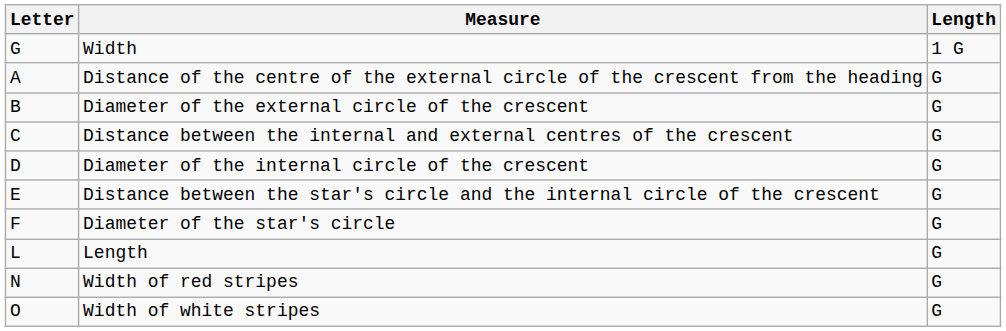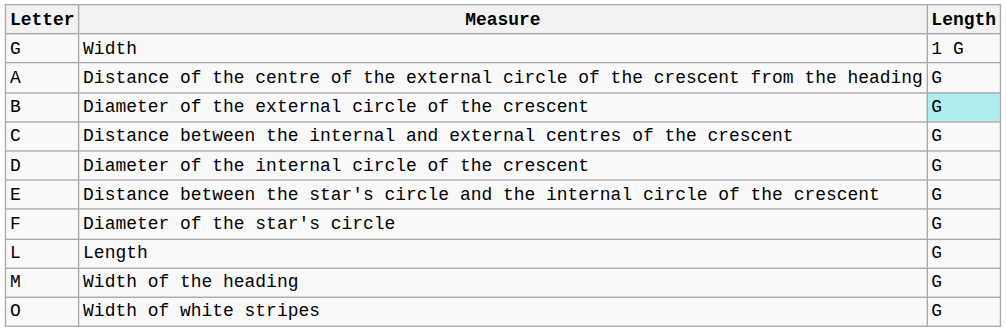Diameter of the external circle of the crescent | Length: no background -> paleturquoise background
+ row: M | Width of the heading | G
- row: N | Width of red stripes | G
